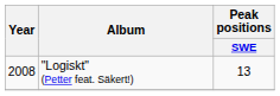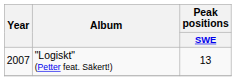"Logiskt" (Petter feat. Säkert!) | Year: 2008 -> 2007
